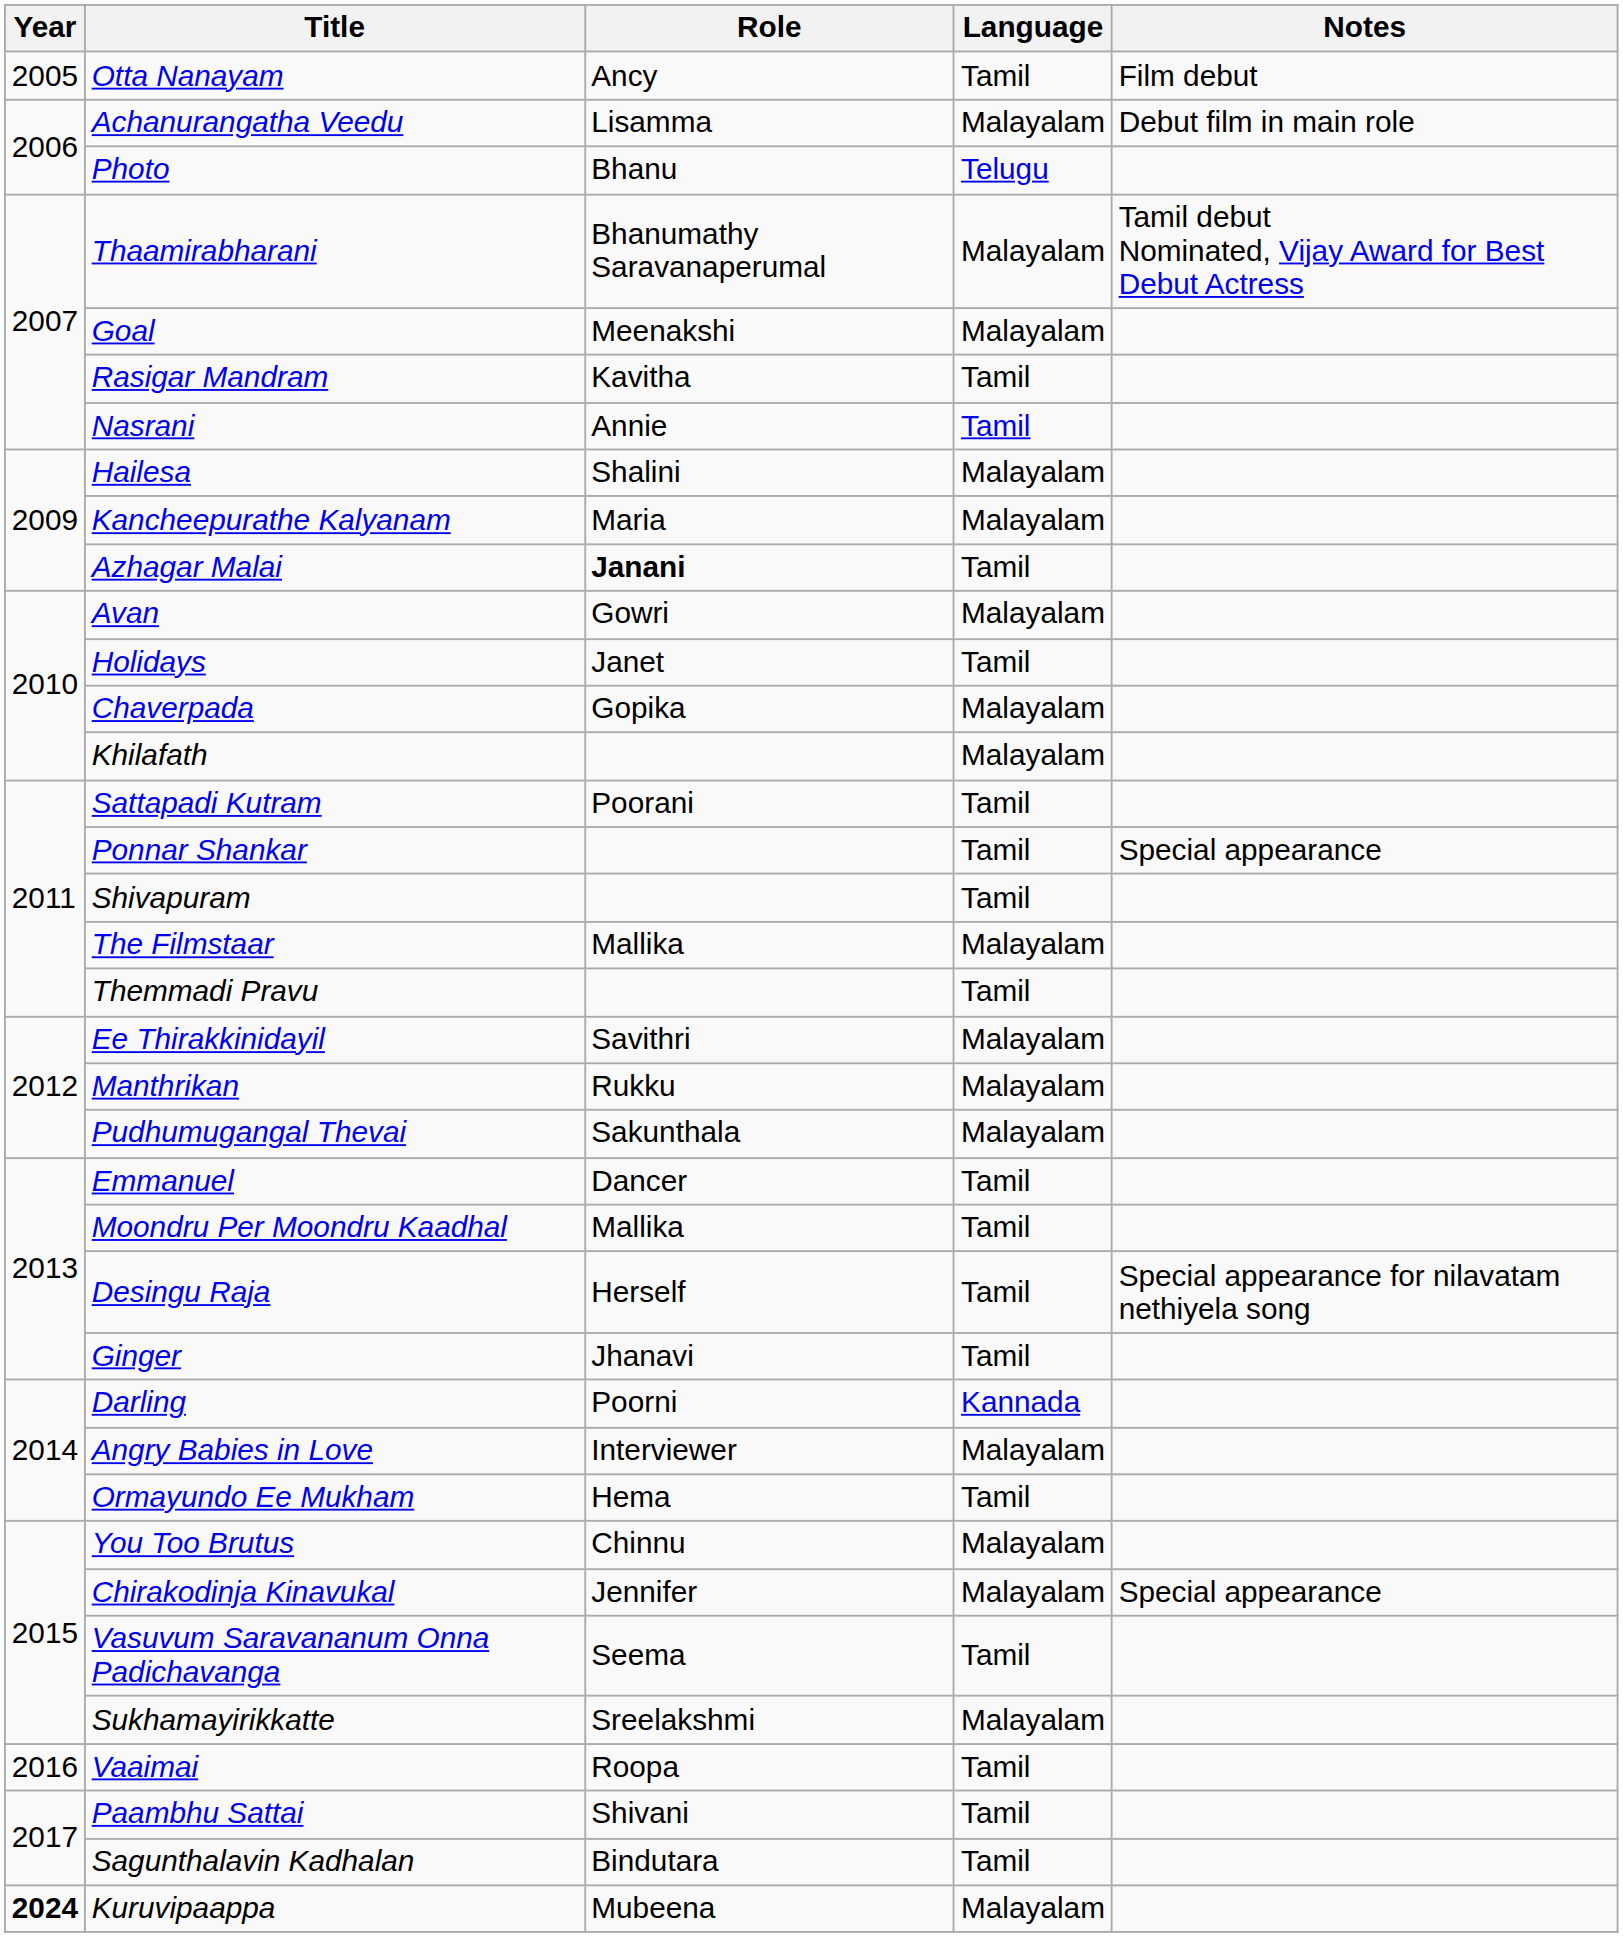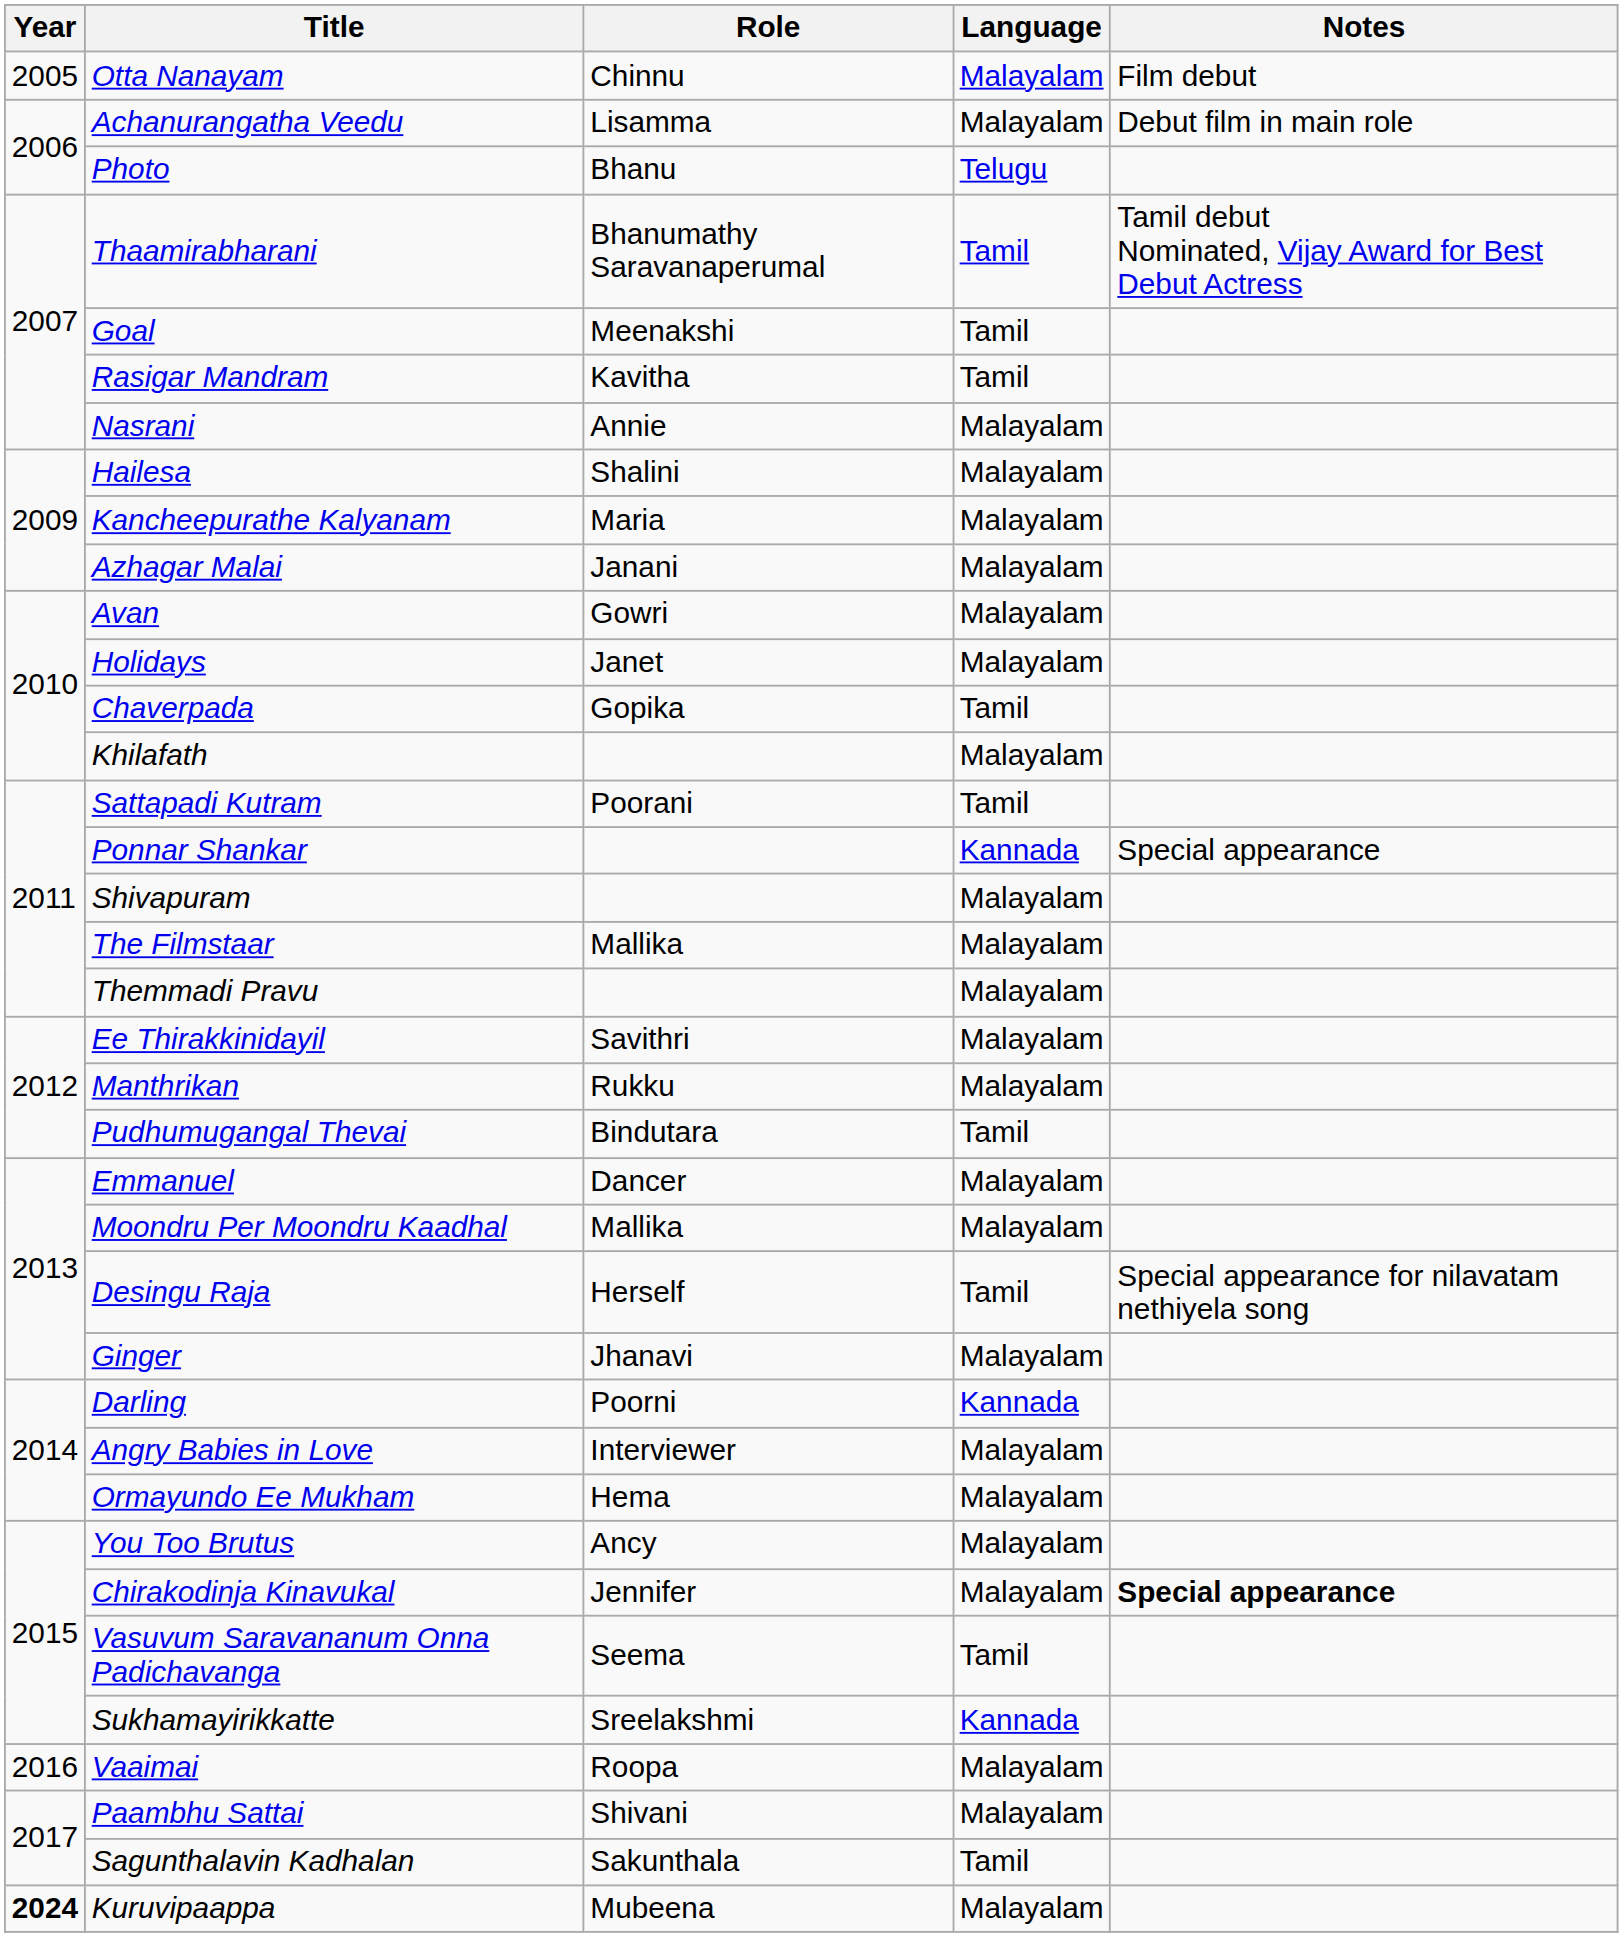Otta Nanayam | Role: Ancy -> Chinnu
Otta Nanayam | Language: Tamil -> Malayalam
Thaamirabharani | Language: Malayalam -> Tamil
Goal | Language: Malayalam -> Tamil
Nasrani | Language: Tamil -> Malayalam
Azhagar Malai | Role: bold -> normal
Azhagar Malai | Language: Tamil -> Malayalam
Holidays | Language: Tamil -> Malayalam
Chaverpada | Language: Malayalam -> Tamil
Ponnar Shankar | Language: Tamil -> Kannada
Shivapuram | Language: Tamil -> Malayalam
Themmadi Pravu | Language: Tamil -> Malayalam
Pudhumugangal Thevai | Role: Sakunthala -> Bindutara
Pudhumugangal Thevai | Language: Malayalam -> Tamil
Emmanuel | Language: Tamil -> Malayalam
Moondru Per Moondru Kaadhal | Language: Tamil -> Malayalam
Ginger | Language: Tamil -> Malayalam
Ormayundo Ee Mukham | Language: Tamil -> Malayalam
You Too Brutus | Role: Chinnu -> Ancy
Chirakodinja Kinavukal | Notes: normal -> bold
Sukhamayirikkatte | Language: Malayalam -> Kannada
Vaaimai | Language: Tamil -> Malayalam
Paambhu Sattai | Language: Tamil -> Malayalam
Sagunthalavin Kadhalan | Role: Bindutara -> Sakunthala
